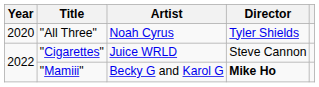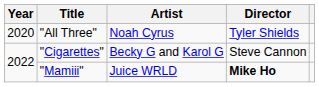"Cigarettes" | Artist: Juice WRLD -> Becky G and Karol G
"Mamiii" | Artist: Becky G and Karol G -> Juice WRLD
